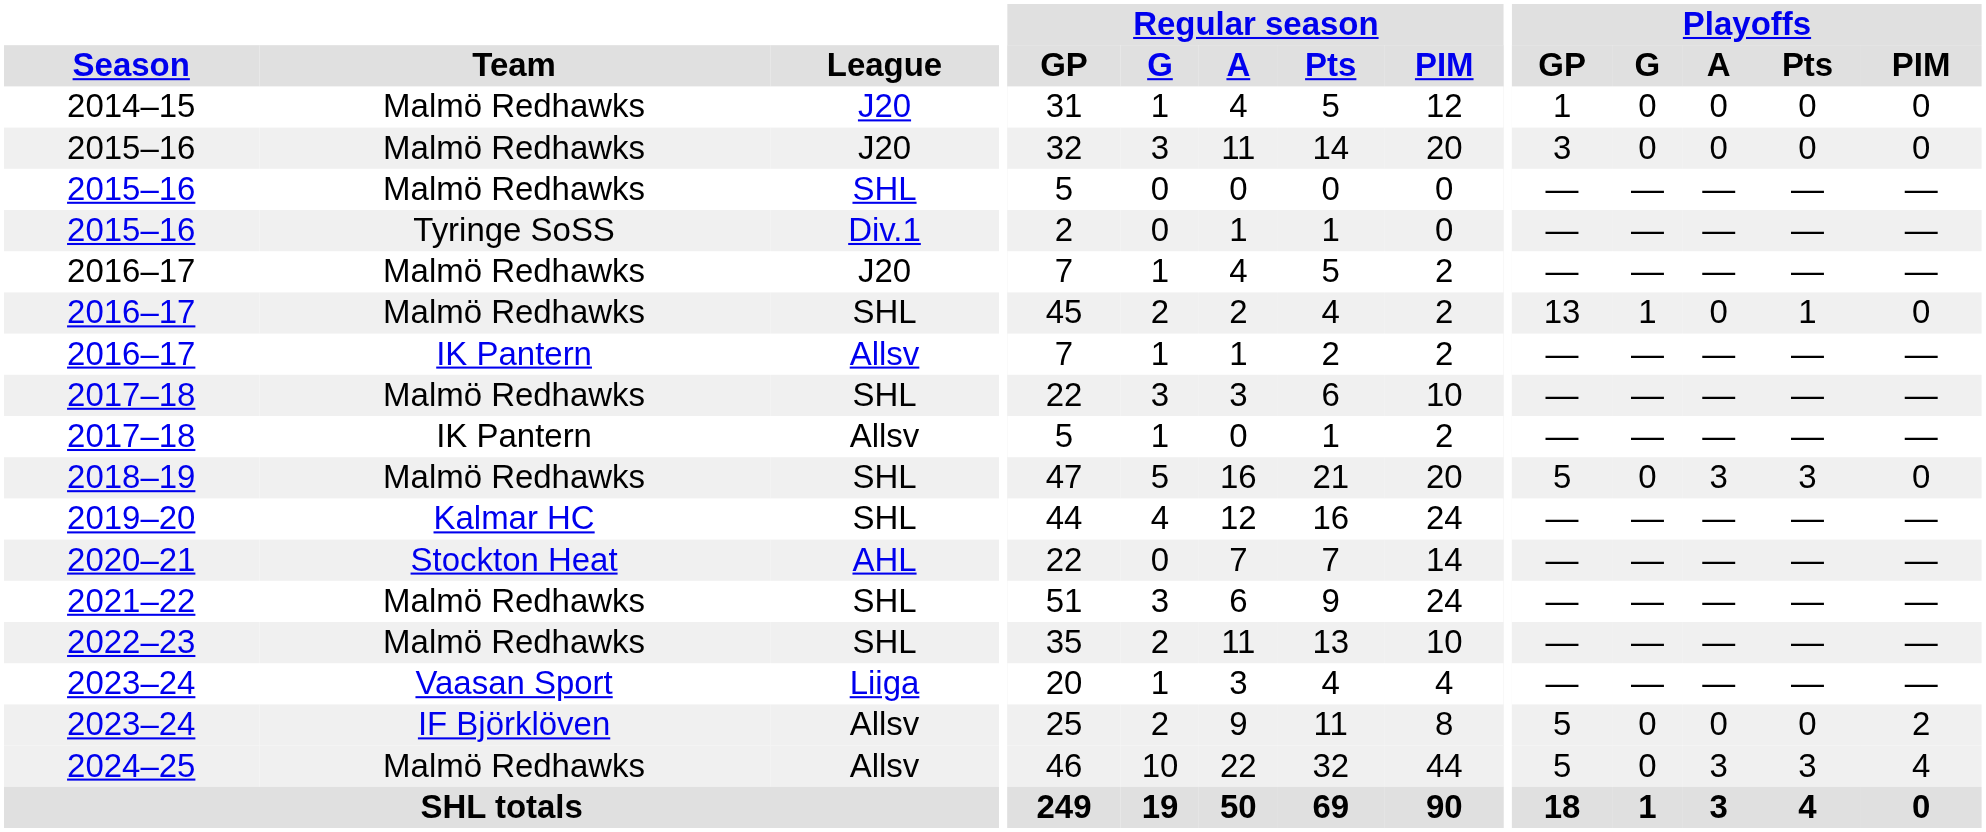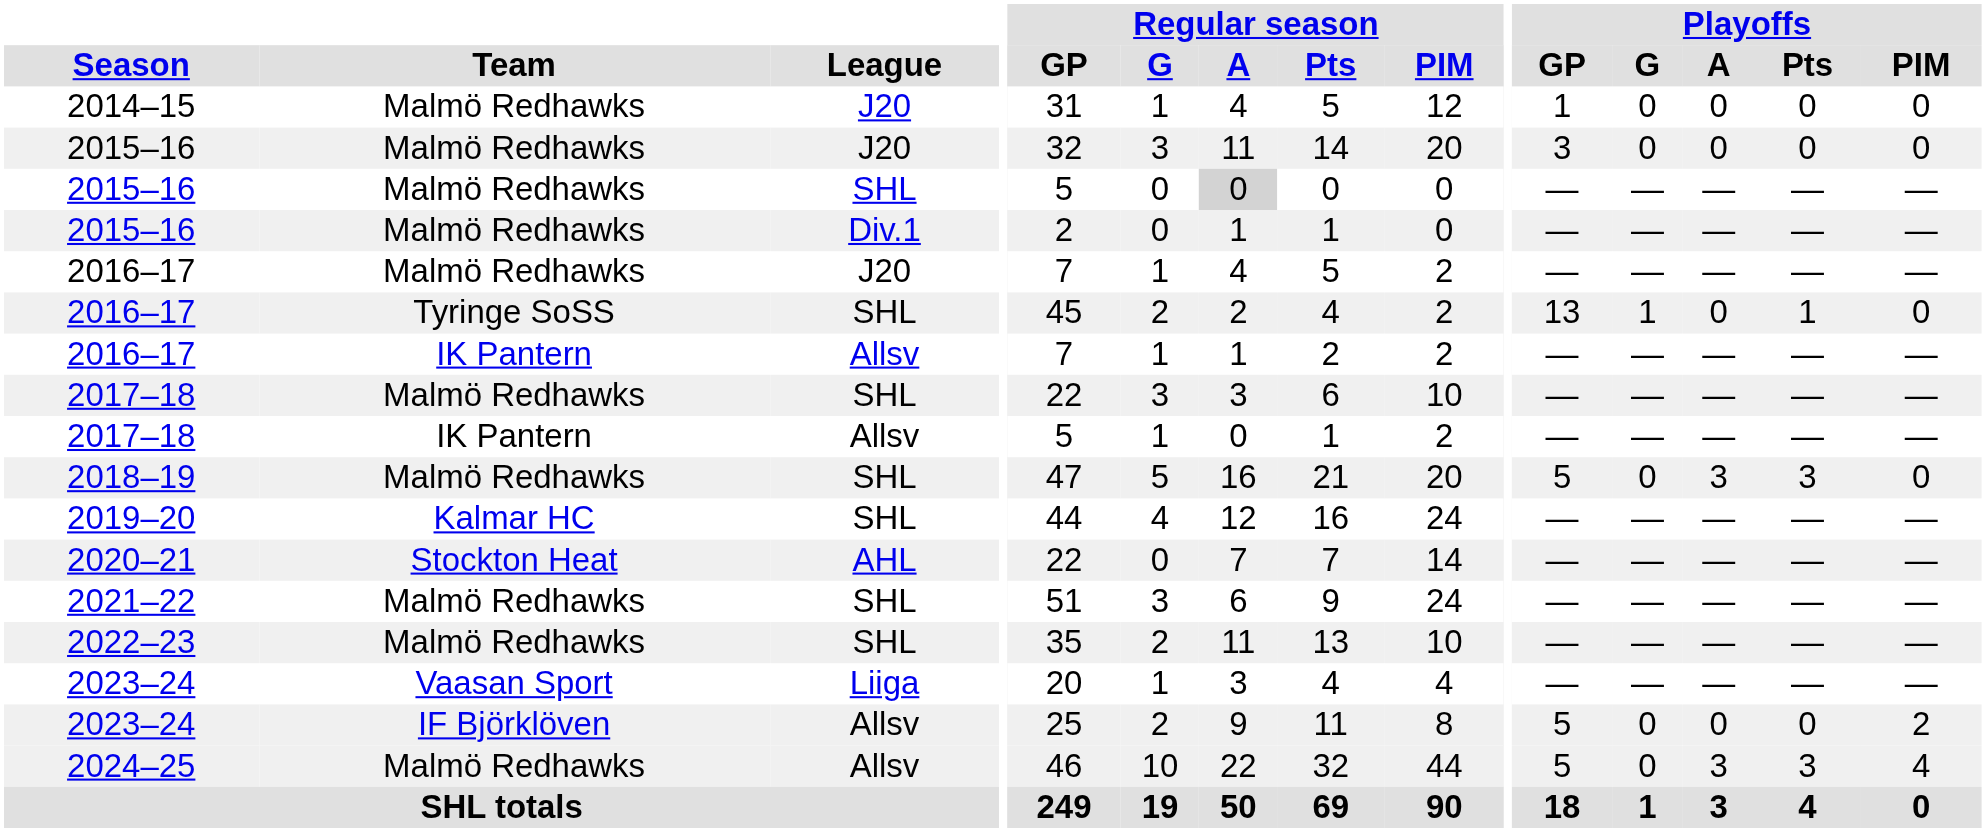2015–16 / SHL | Regular season / A: no background -> lightgrey background
2015–16 / Div.1 | Team: Tyringe SoSS -> Malmö Redhawks
2016–17 / SHL | Team: Malmö Redhawks -> Tyringe SoSS
